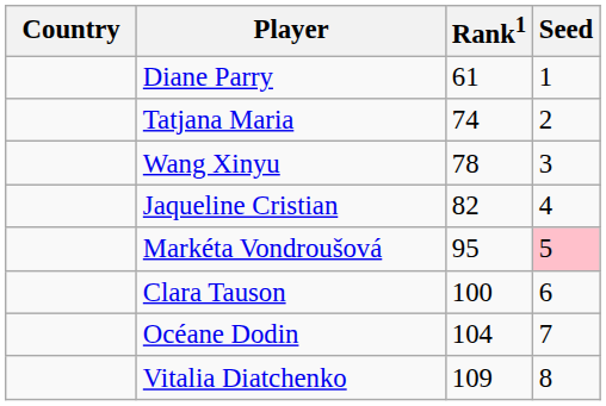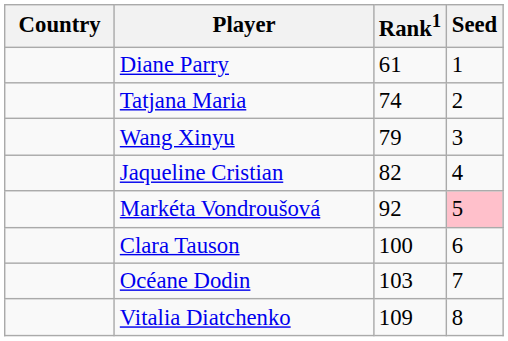Wang Xinyu | Rank1: 78 -> 79
Markéta Vondroušová | Rank1: 95 -> 92
Océane Dodin | Rank1: 104 -> 103
